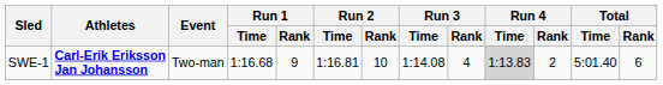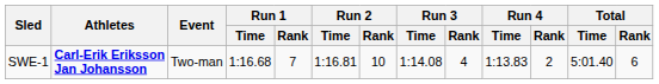SWE-1 | Run 1 / Rank: 9 -> 7
SWE-1 | Run 4 / Time: lightgrey background -> no background
